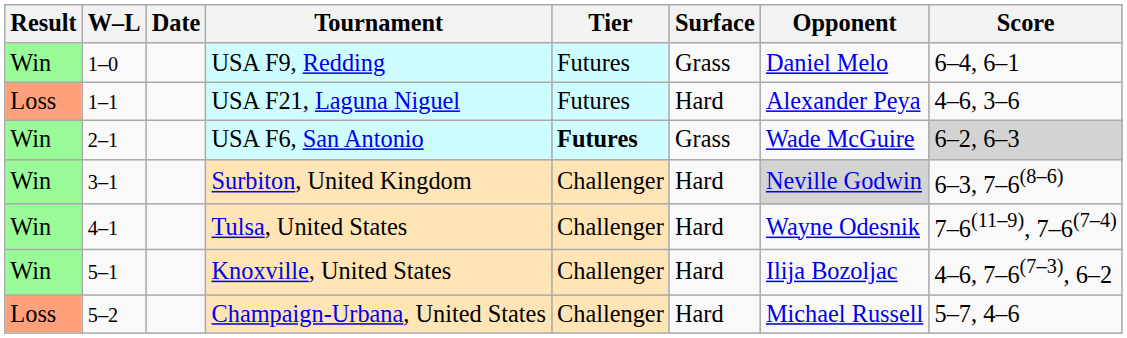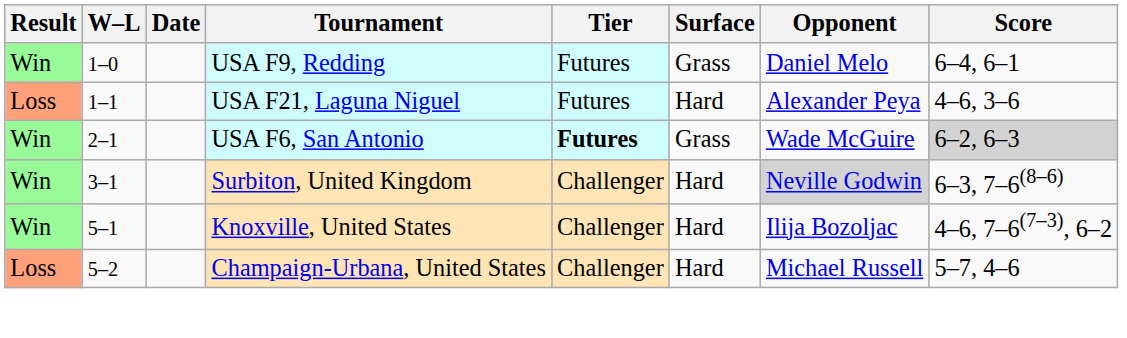- row: Win | 4–1 | Tulsa, United States | Challenger | Hard | Wayne Odesnik | 7–6(11–9), 7–6(7–4)
